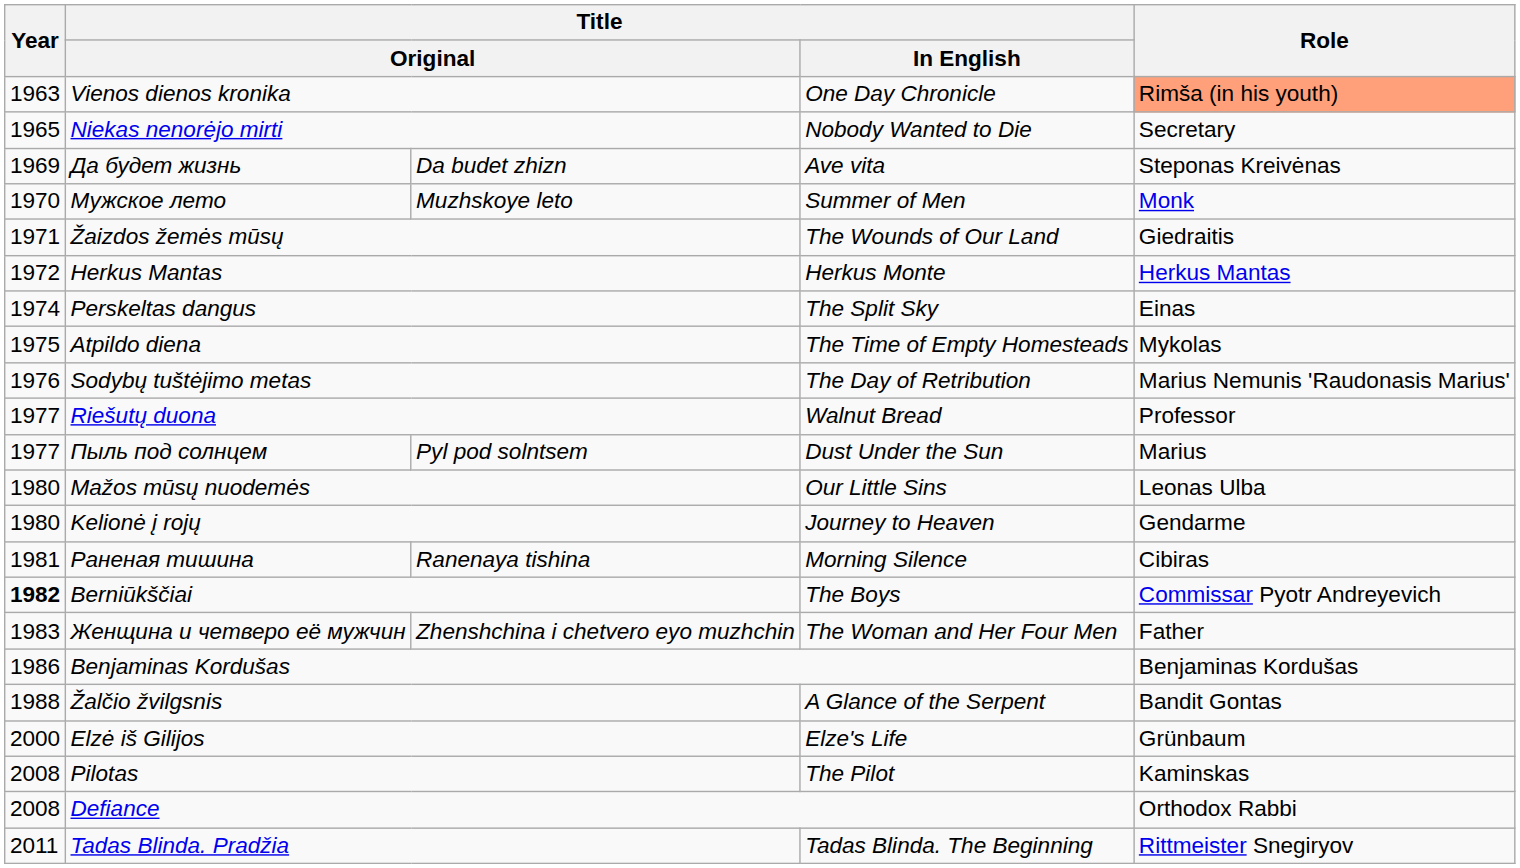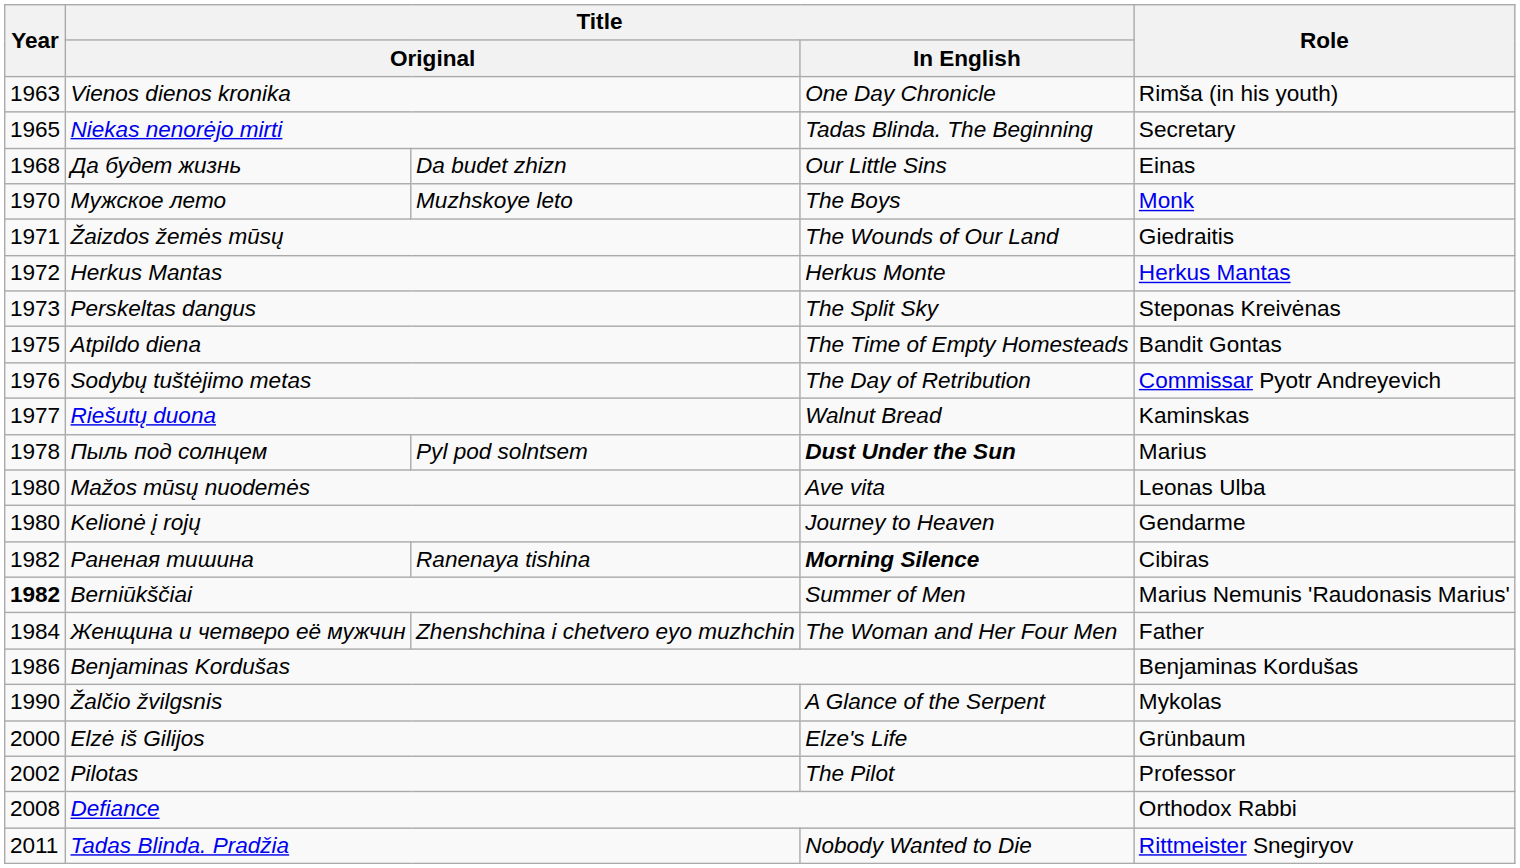Vienos dienos kronika | Role: lightsalmon background -> no background
Niekas nenorėjo mirti | Title / In English: Nobody Wanted to Die -> Tadas Blinda. The Beginning
Да будет жизнь | Year: 1969 -> 1968
Да будет жизнь | Title / In English: Ave vita -> Our Little Sins
Да будет жизнь | Role: Steponas Kreivėnas -> Einas
Мужское лето | Title / In English: Summer of Men -> The Boys
Perskeltas dangus | Year: 1974 -> 1973
Perskeltas dangus | Role: Einas -> Steponas Kreivėnas
Atpildo diena | Role: Mykolas -> Bandit Gontas
Sodybų tuštėjimo metas | Role: Marius Nemunis 'Raudonasis Marius' -> Commissar Pyotr Andreyevich
Riešutų duona | Role: Professor -> Kaminskas
Пыль под солнцем | Year: 1977 -> 1978
Пыль под солнцем | Title / In English: normal -> bold
Mažos mūsų nuodemės | Title / In English: Our Little Sins -> Ave vita
Раненая тишина | Year: 1981 -> 1982
Раненая тишина | Title / In English: normal -> bold
Berniūkščiai | Title / In English: The Boys -> Summer of Men
Berniūkščiai | Role: Commissar Pyotr Andreyevich -> Marius Nemunis 'Raudonasis Marius'
Женщина и четверо её мужчин | Year: 1983 -> 1984
Žalčio žvilgsnis | Year: 1988 -> 1990
Žalčio žvilgsnis | Role: Bandit Gontas -> Mykolas
Pilotas | Year: 2008 -> 2002
Pilotas | Role: Kaminskas -> Professor
Tadas Blinda. Pradžia | Title / In English: Tadas Blinda. The Beginning -> Nobody Wanted to Die
